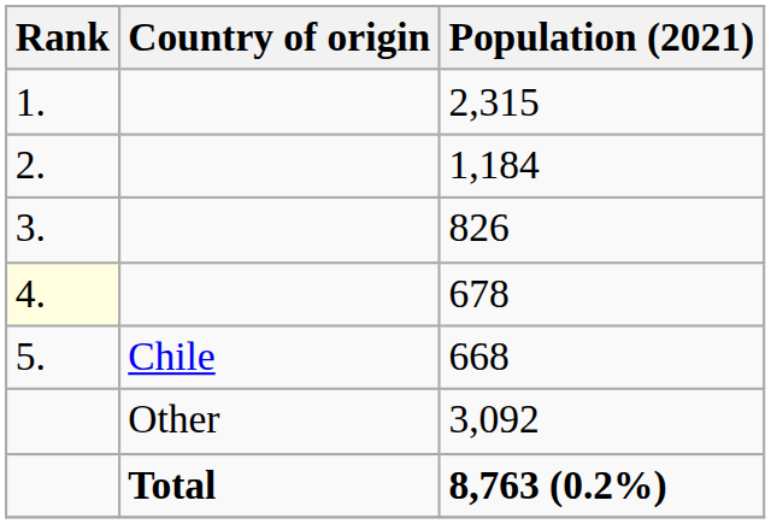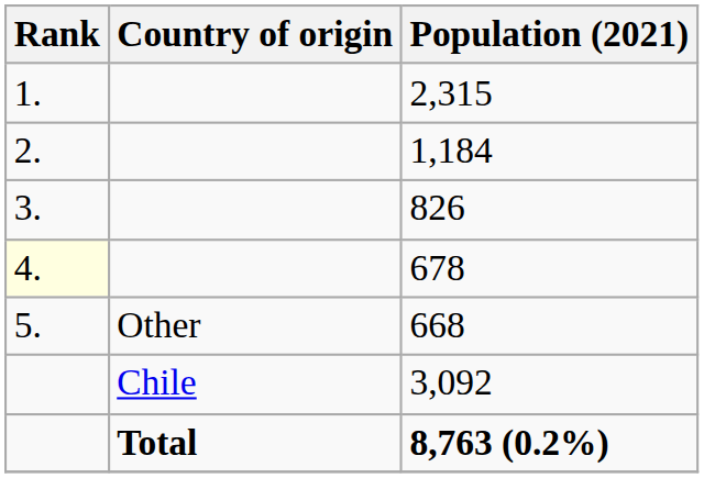668 | Country of origin: Chile -> Other
3,092 | Country of origin: Other -> Chile
